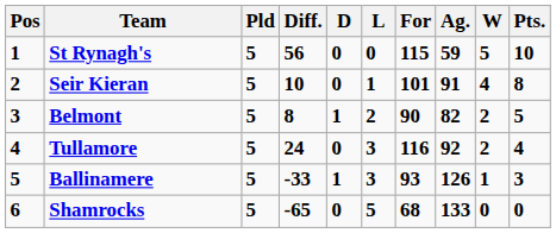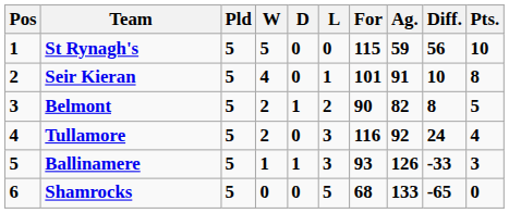columns swapped: W <-> Diff.
